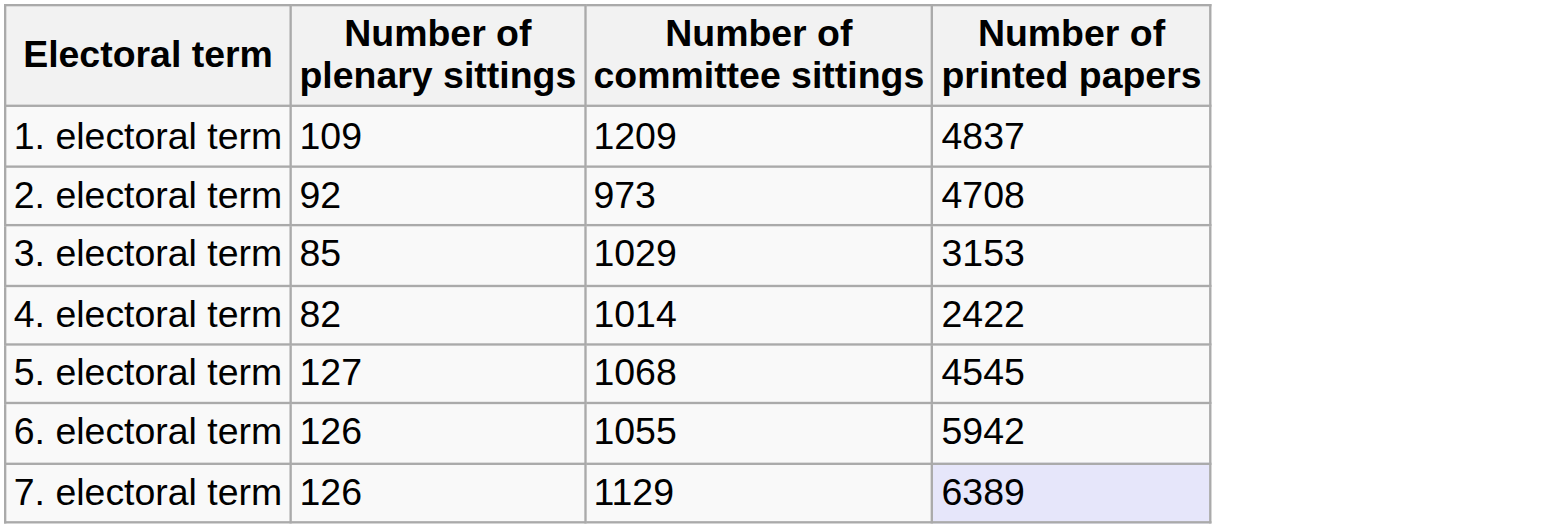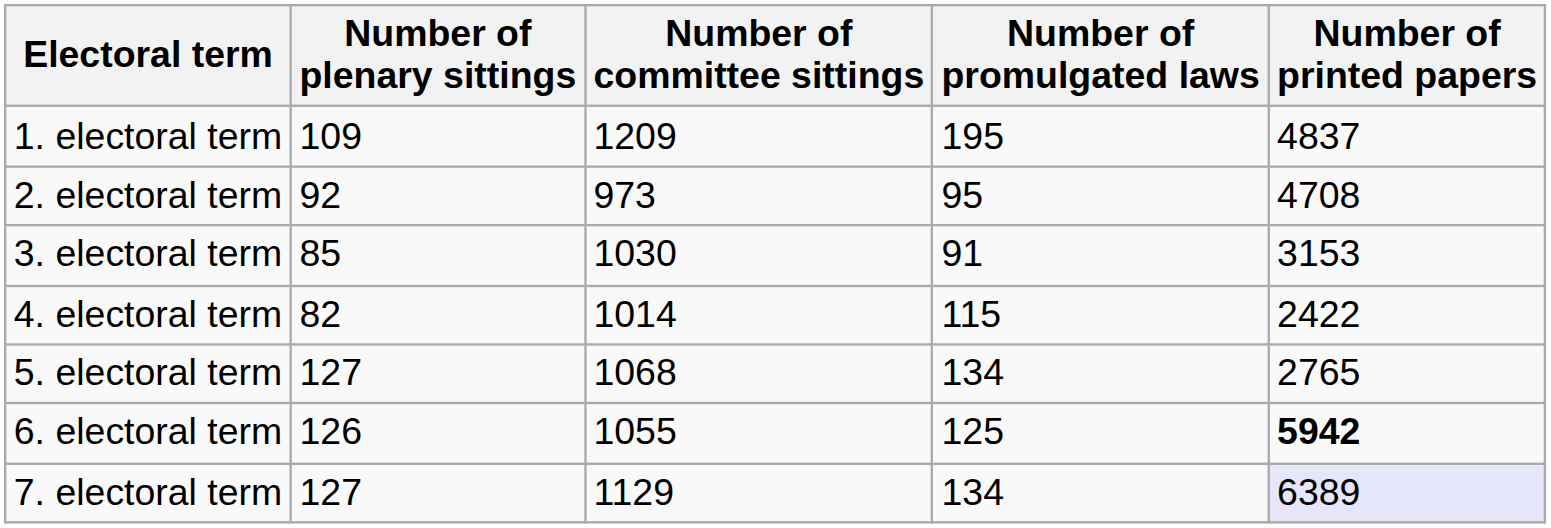+ column: Number of promulgated laws | 195 | 95 | 91 | 115 | 134 | 125 | 134
3. electoral term | Number of committee sittings: 1029 -> 1030
5. electoral term | Number of printed papers: 4545 -> 2765
6. electoral term | Number of printed papers: normal -> bold
7. electoral term | Number of plenary sittings: 126 -> 127
